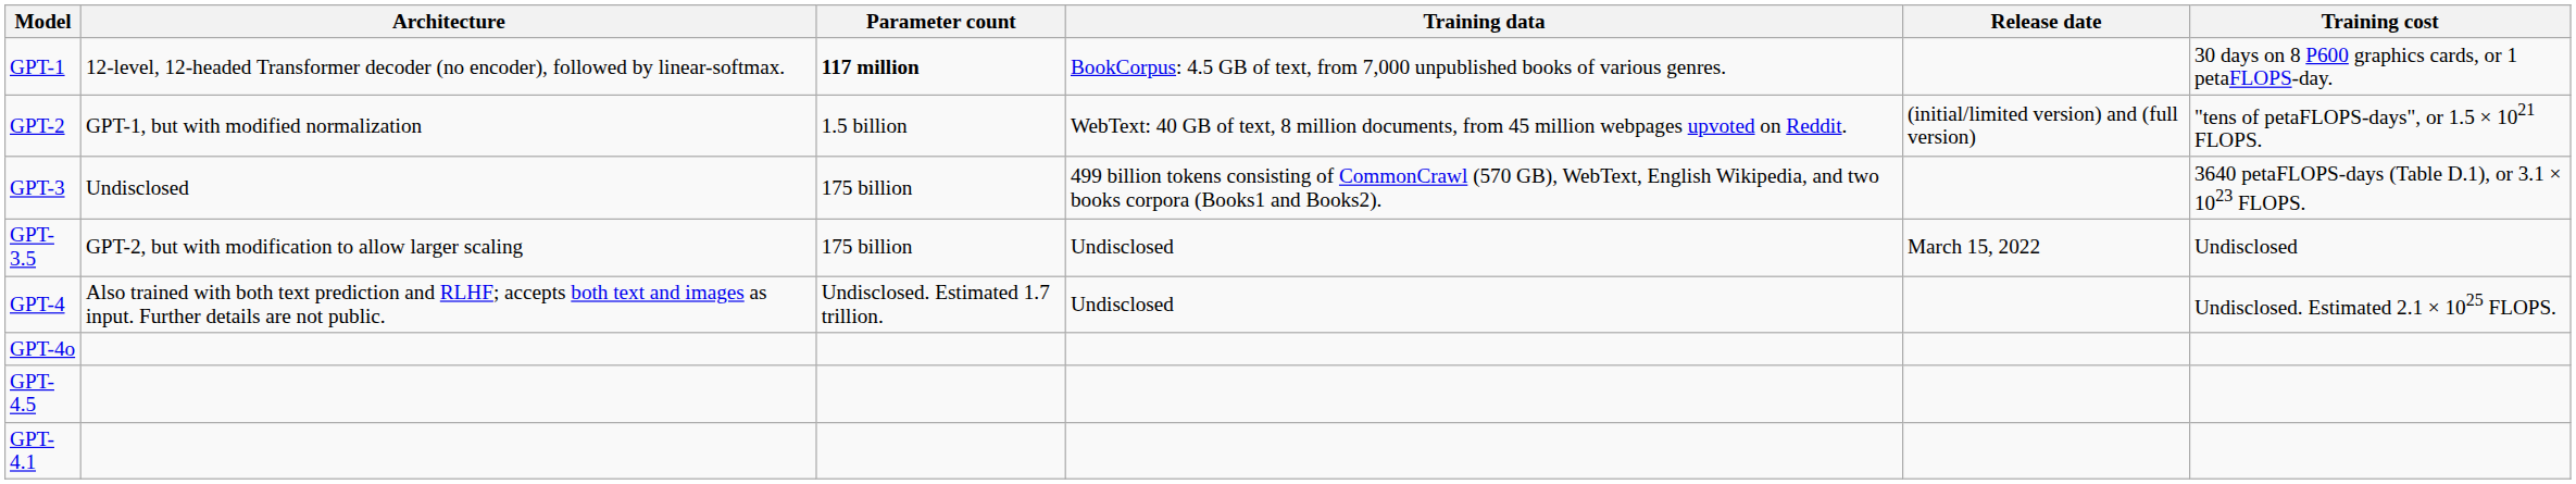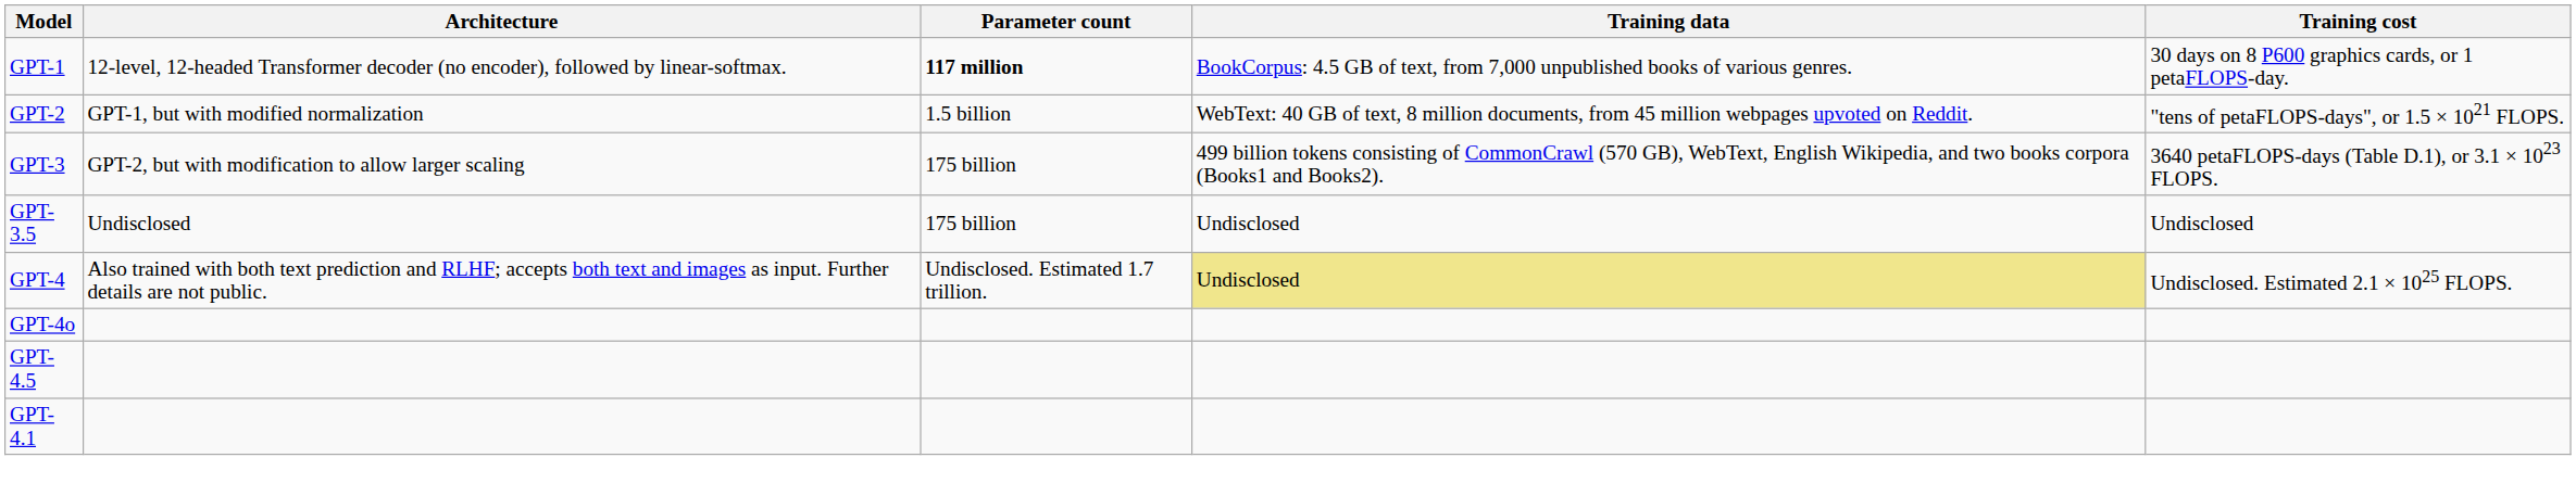- column: Release date | (initial/limited version) and (full version) | March 15, 2022
GPT-3 | Architecture: Undisclosed -> GPT-2, but with modification to allow larger scaling
GPT-3.5 | Architecture: GPT-2, but with modification to allow larger scaling -> Undisclosed
GPT-4 | Training data: no background -> khaki background
